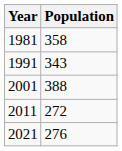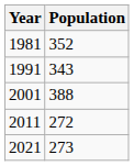1981 | Population: 358 -> 352
2021 | Population: 276 -> 273
